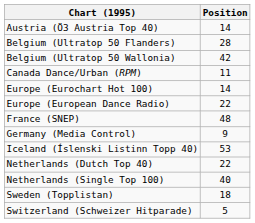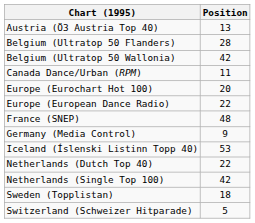Austria (Ö3 Austria Top 40) | Position: 14 -> 13
Europe (Eurochart Hot 100) | Position: 14 -> 20
Netherlands (Single Top 100) | Position: 40 -> 42
